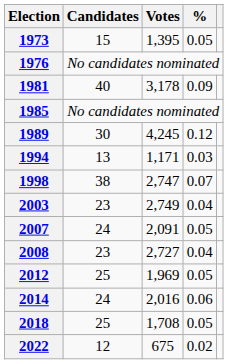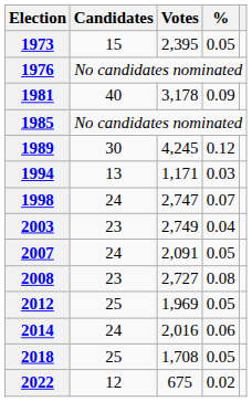1973 | Votes: 1,395 -> 2,395
1998 | Candidates: 38 -> 24
2008 | %: 0.04 -> 0.08
